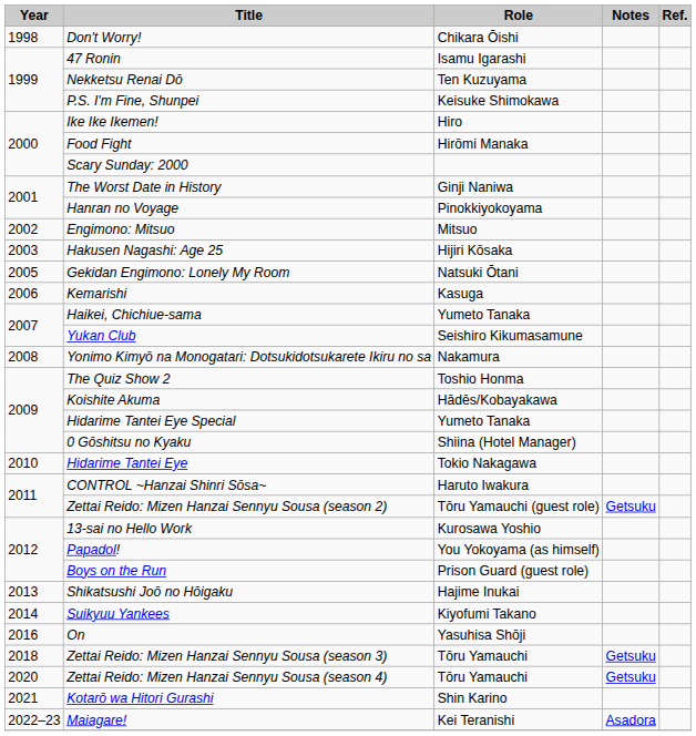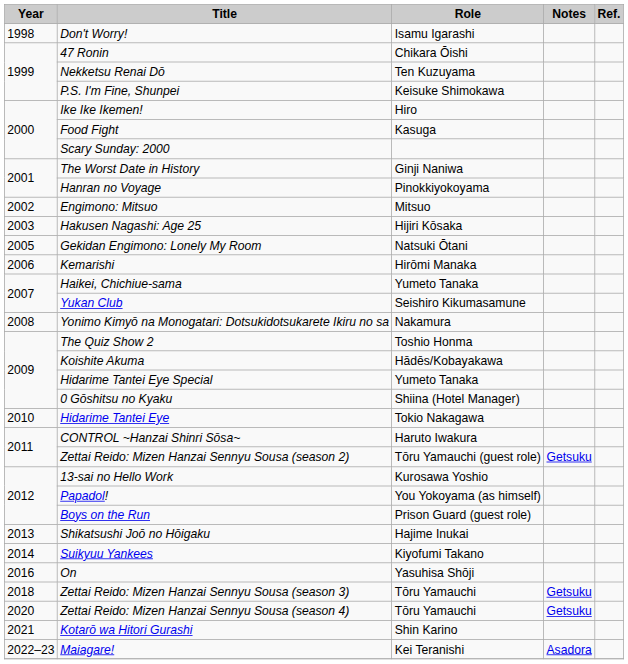Don't Worry! | Role: Chikara Ōishi -> Isamu Igarashi
47 Ronin | Role: Isamu Igarashi -> Chikara Ōishi
Food Fight | Role: Hirōmi Manaka -> Kasuga
Kemarishi | Role: Kasuga -> Hirōmi Manaka
